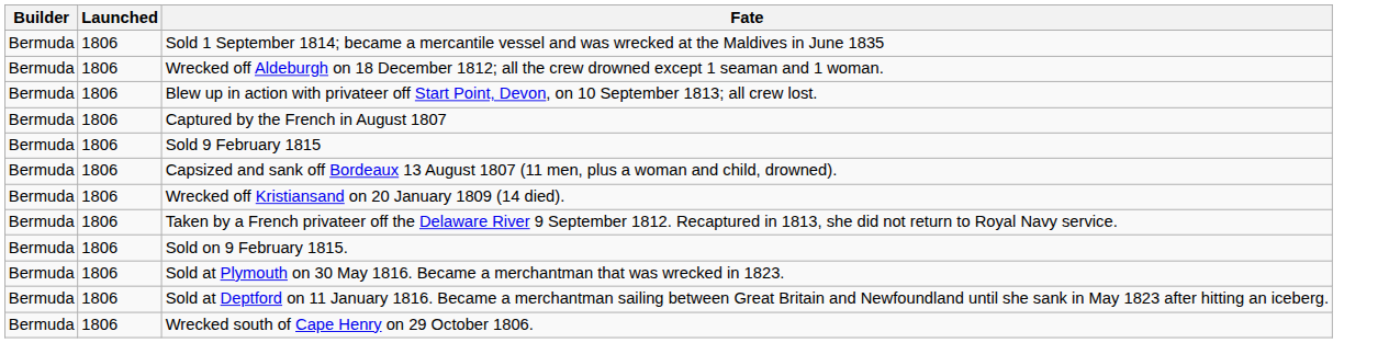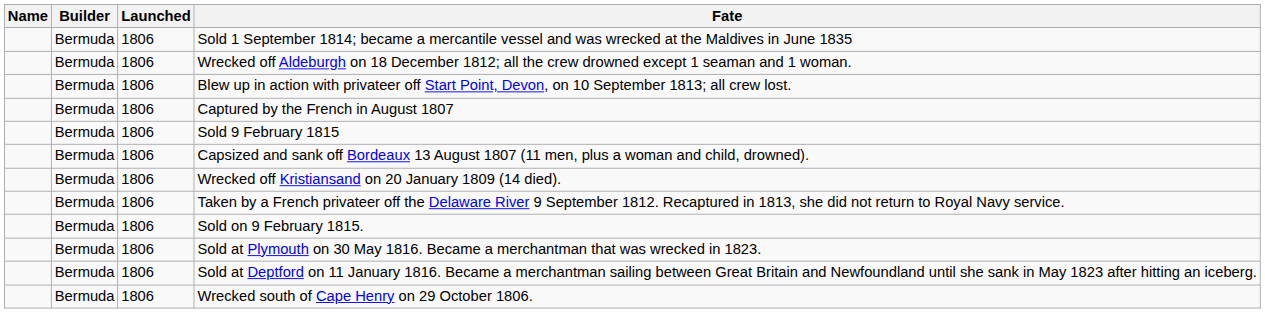+ column: Name
